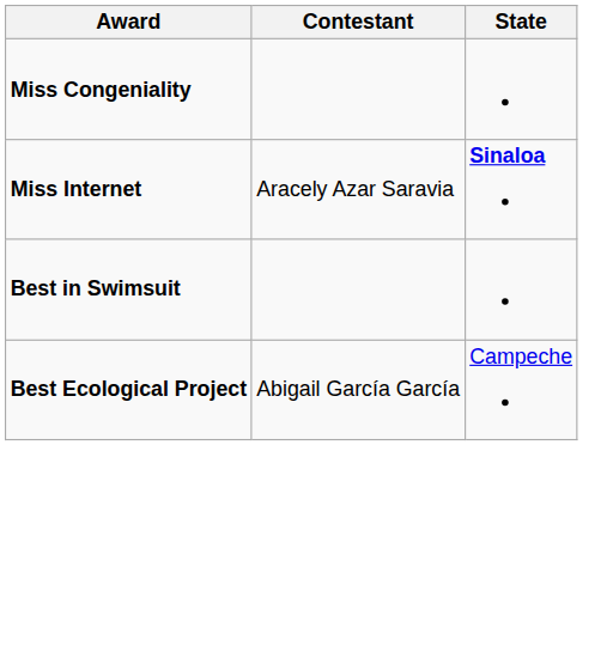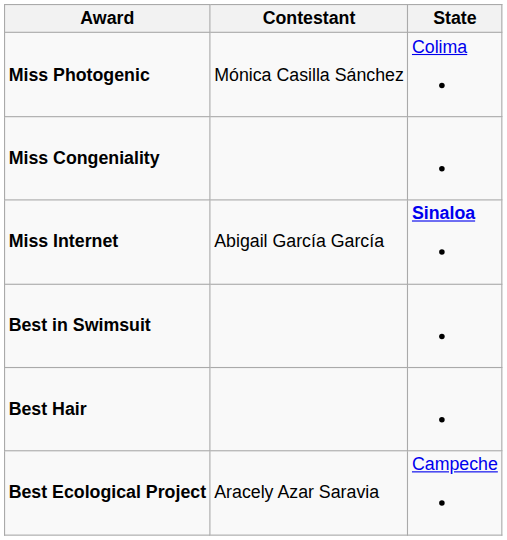+ row: Miss Photogenic | Mónica Casilla Sánchez | Colima
Miss Internet | Contestant: Aracely Azar Saravia -> Abigail García García
+ row: Best Hair
Best Ecological Project | Contestant: Abigail García García -> Aracely Azar Saravia
